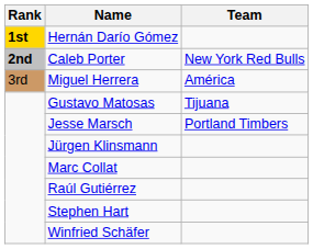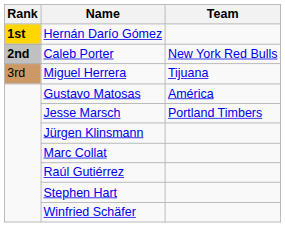Miguel Herrera | Team: América -> Tijuana
Gustavo Matosas | Team: Tijuana -> América
